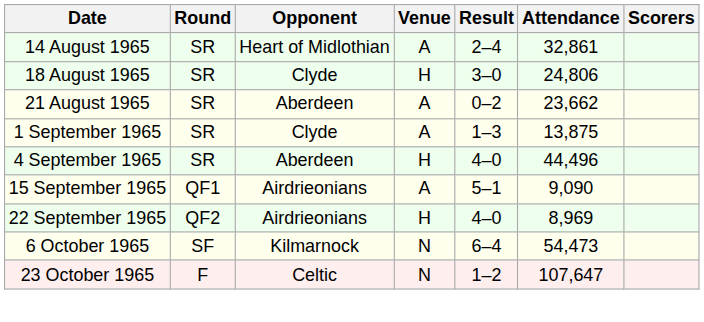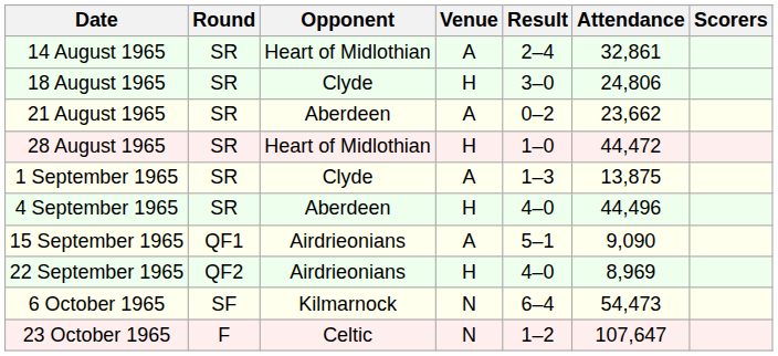+ row: 28 August 1965 | SR | Heart of Midlothian | H | 1–0 | 44,472
